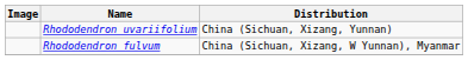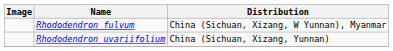rows swapped: Rhododendron fulvum <-> Rhododendron uvariifolium
